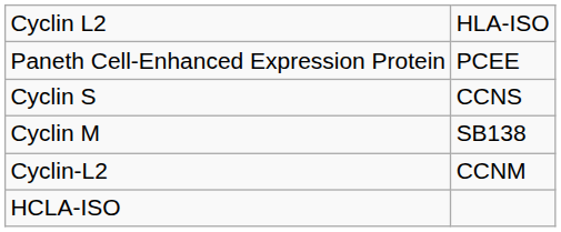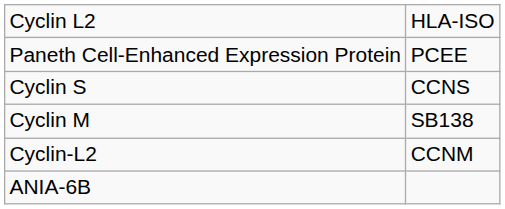- row: HCLA-ISO
+ row: ANIA-6B
